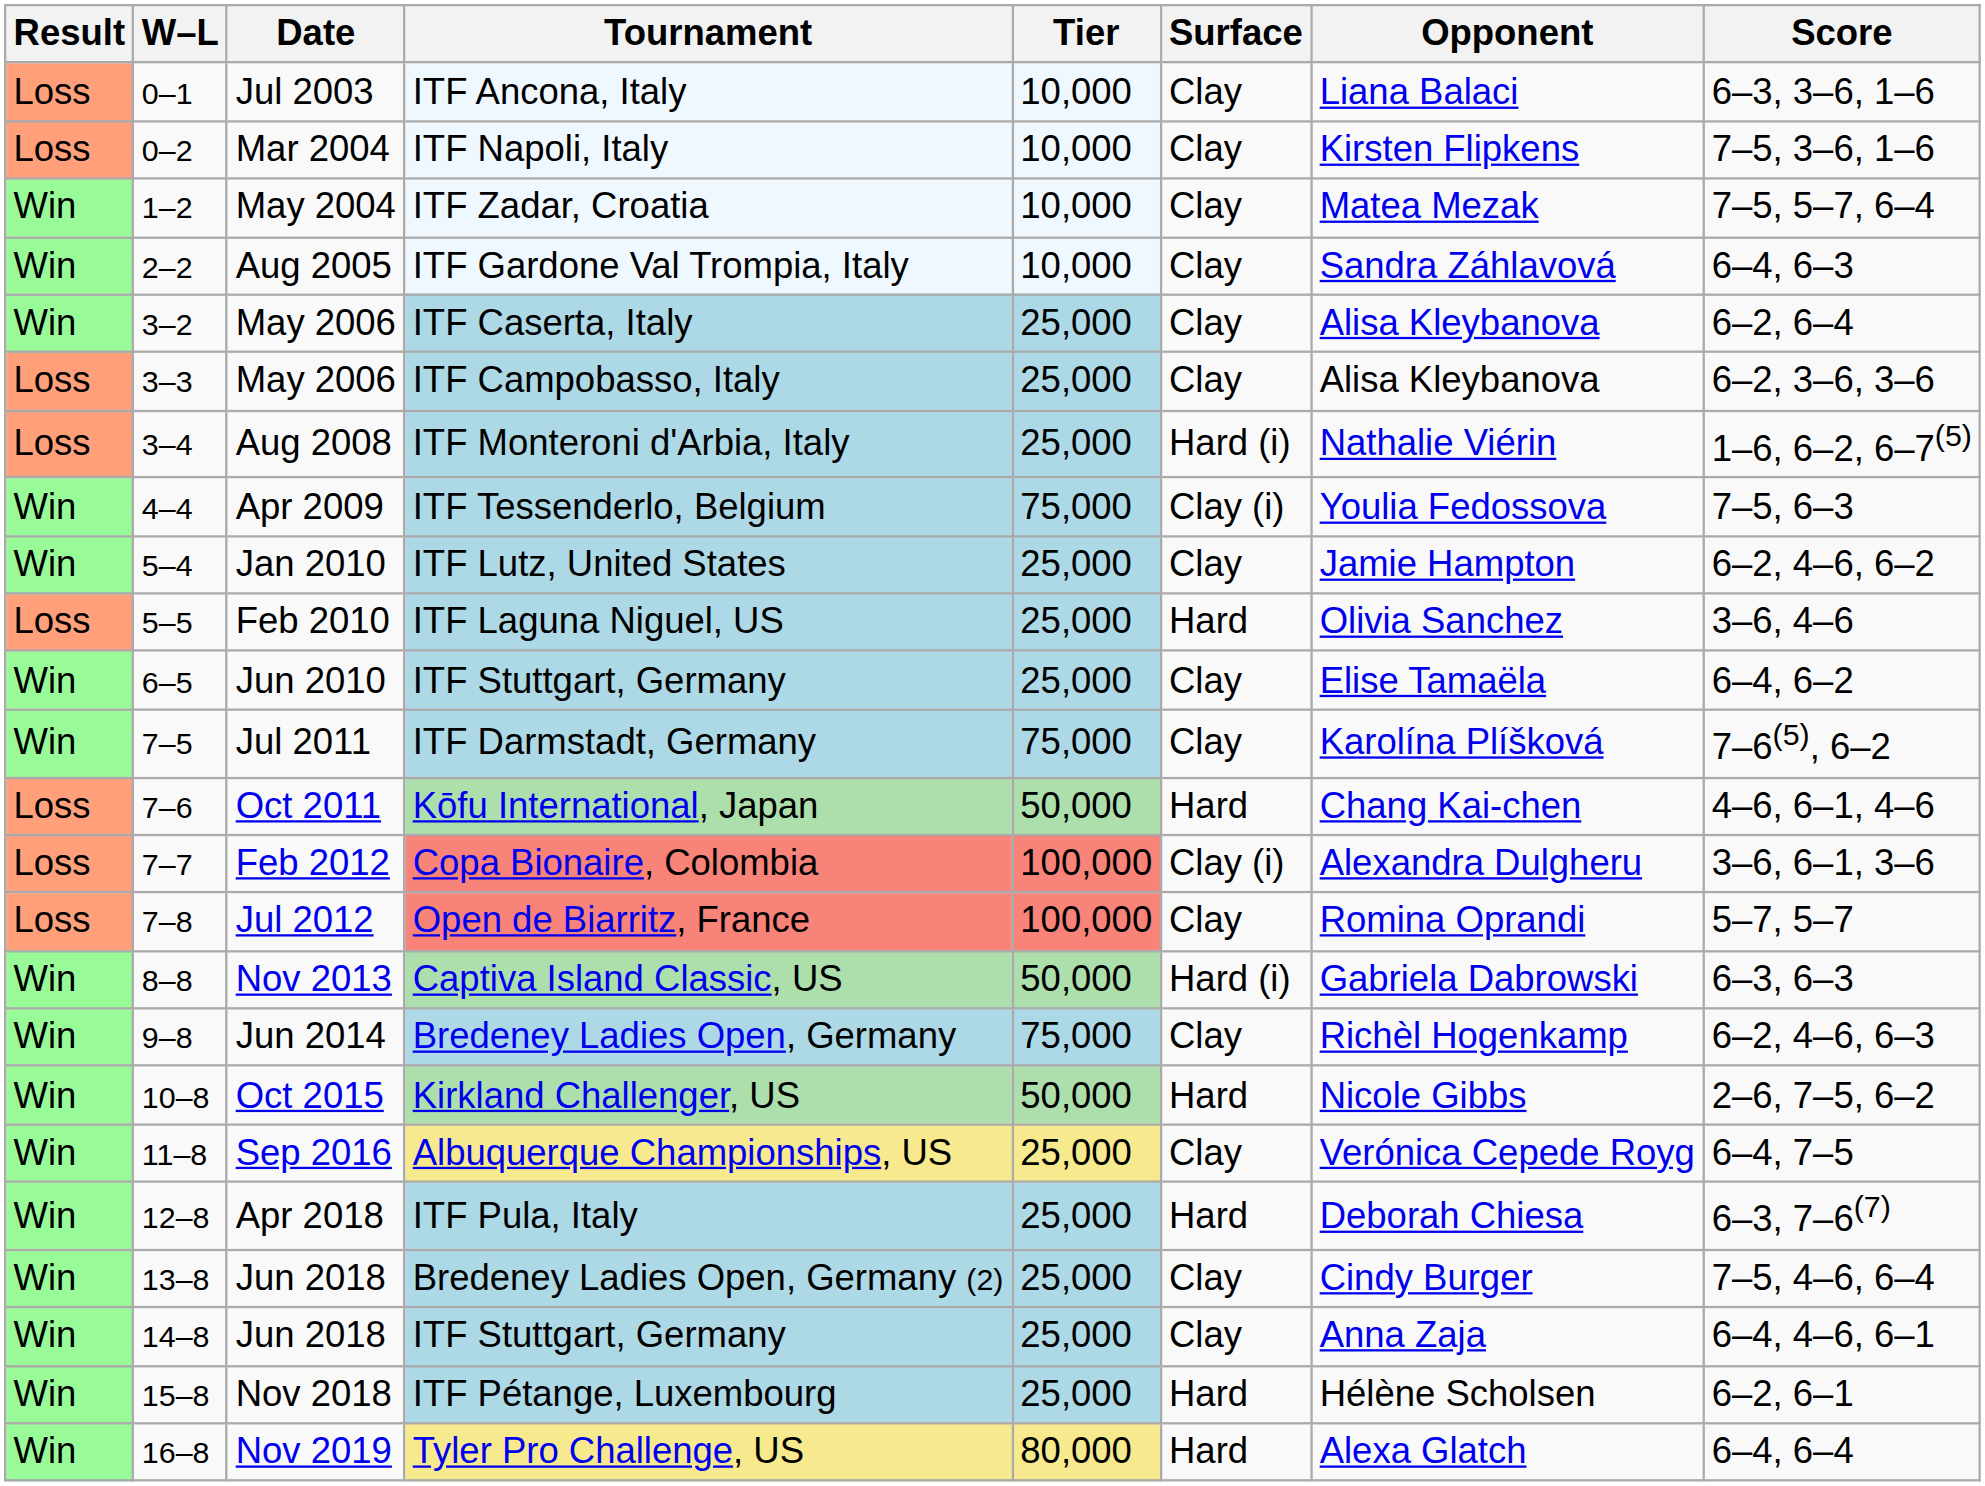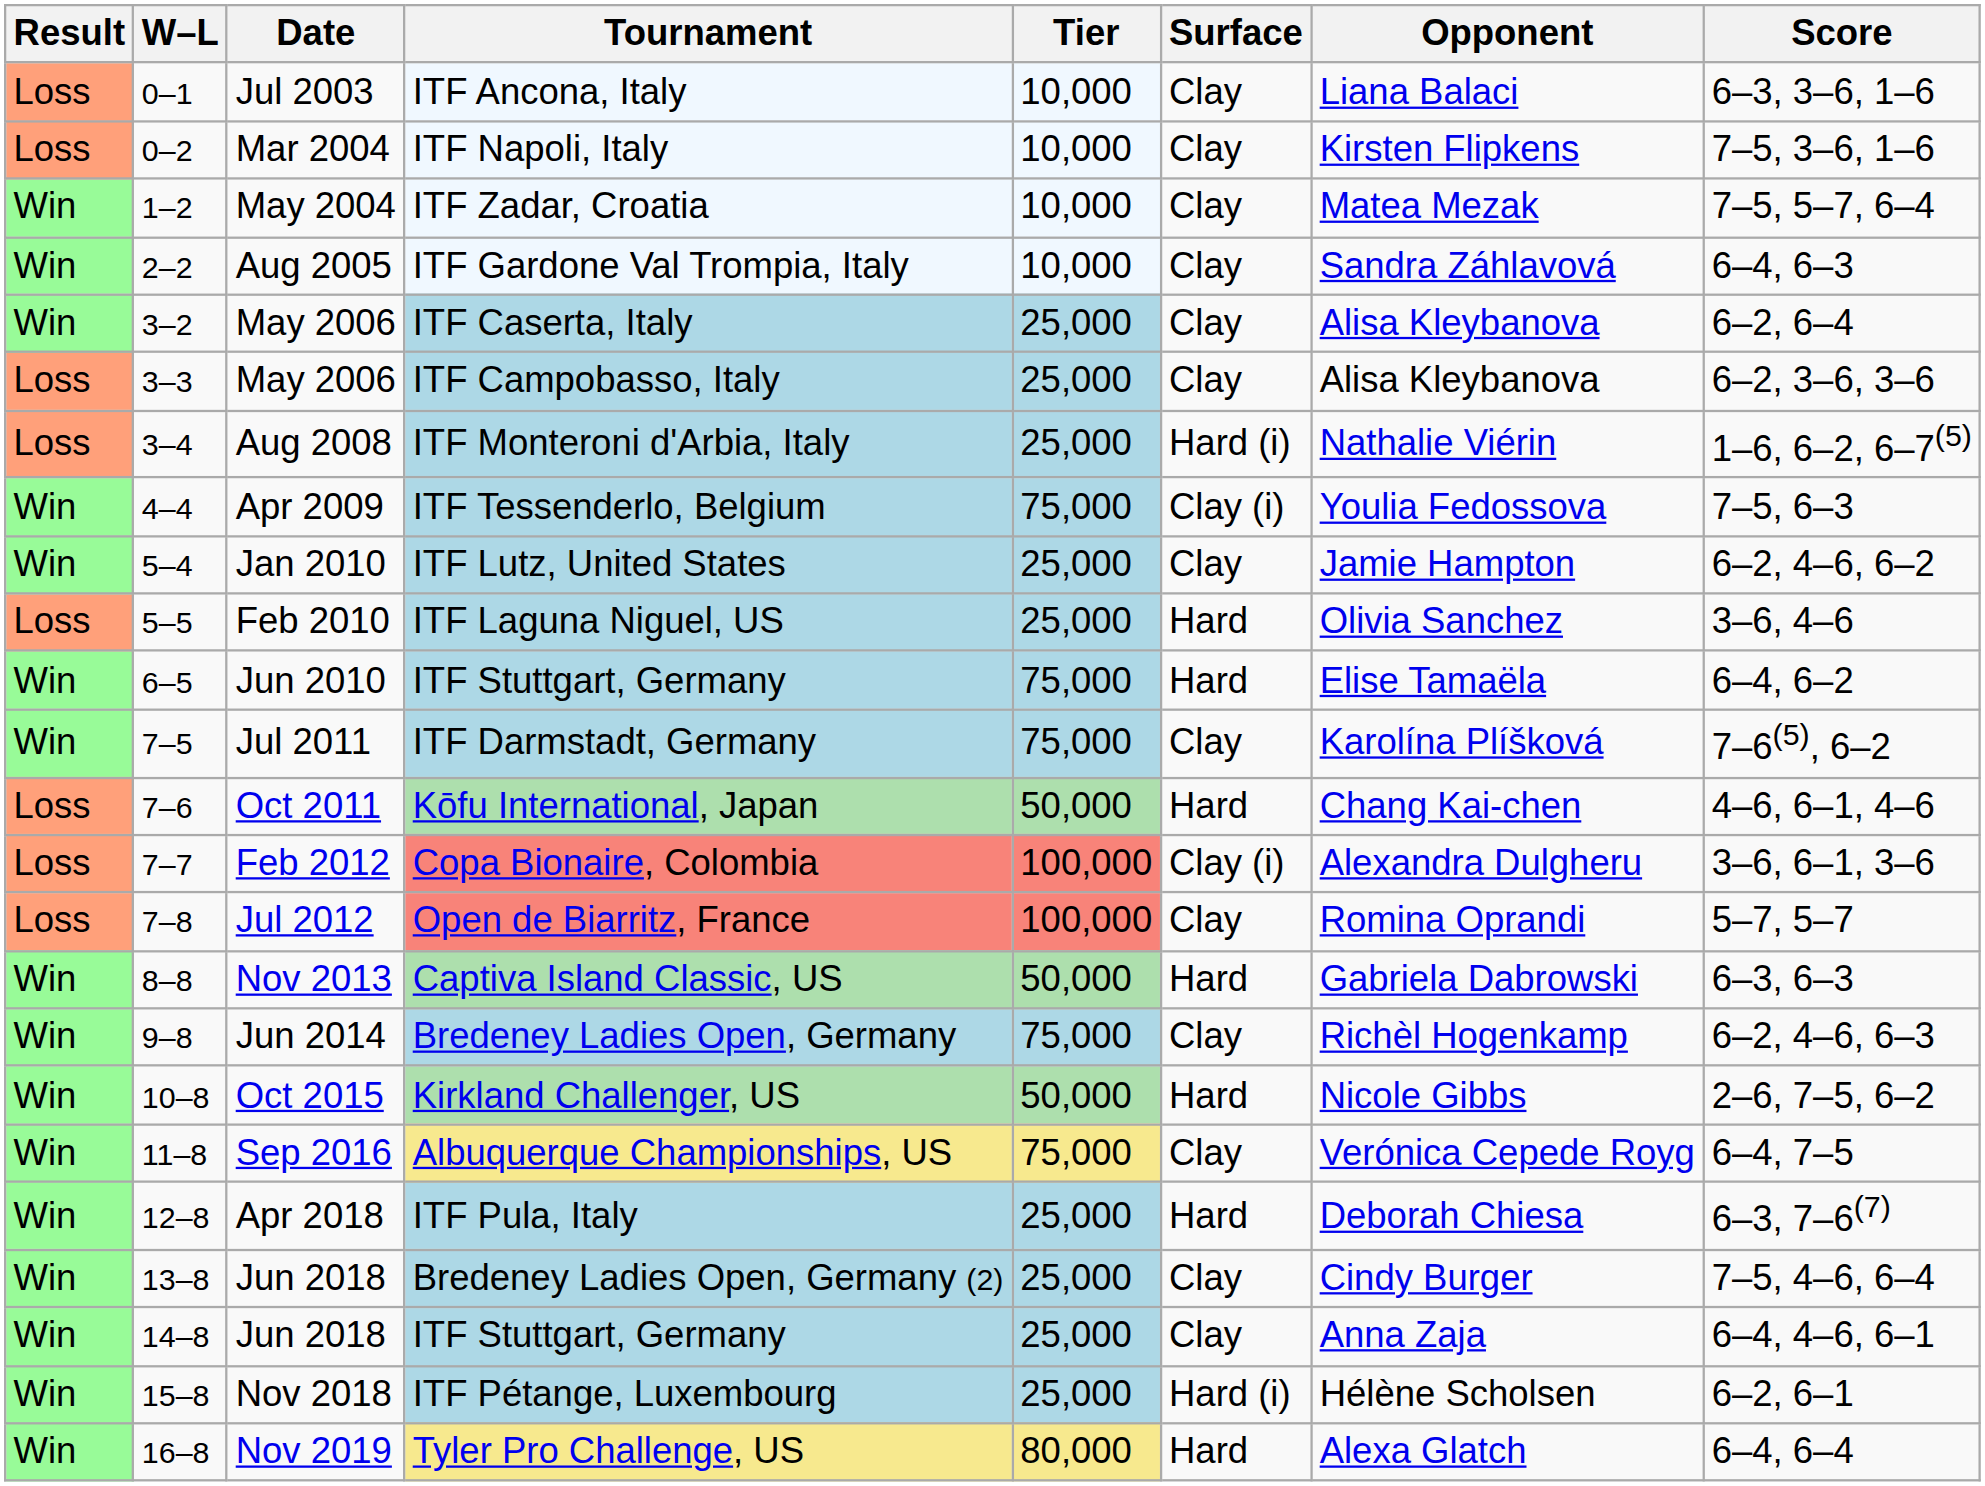Jun 2010 / ITF Stuttgart, Germany | Tier: 25,000 -> 75,000
Jun 2010 / ITF Stuttgart, Germany | Surface: Clay -> Hard
Captiva Island Classic, US | Surface: Hard (i) -> Hard
Albuquerque Championships, US | Tier: 25,000 -> 75,000
ITF Pétange, Luxembourg | Surface: Hard -> Hard (i)
